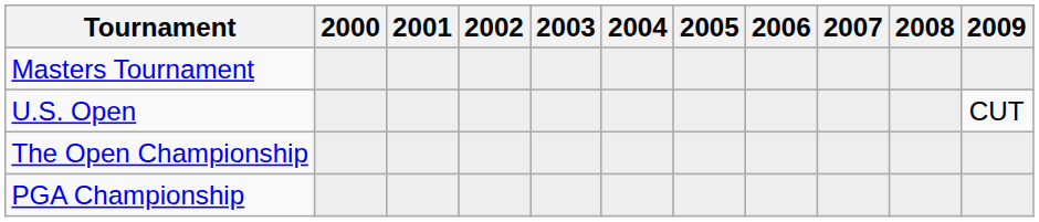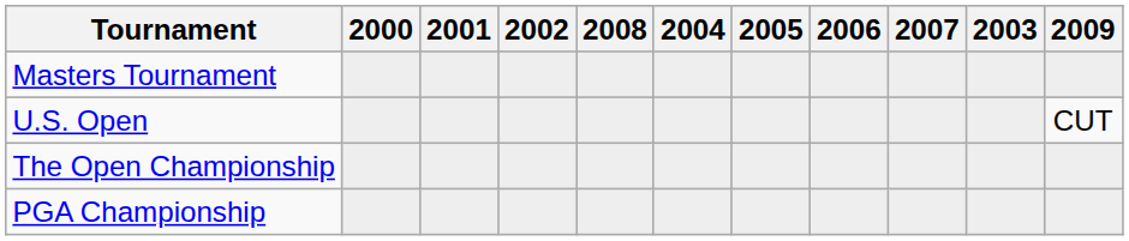columns swapped: 2003 <-> 2008
